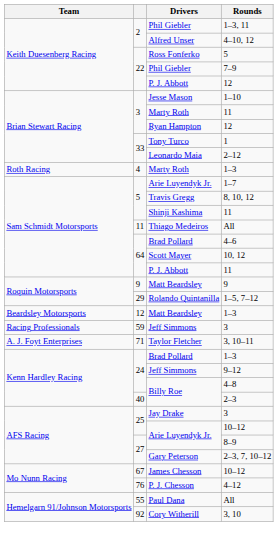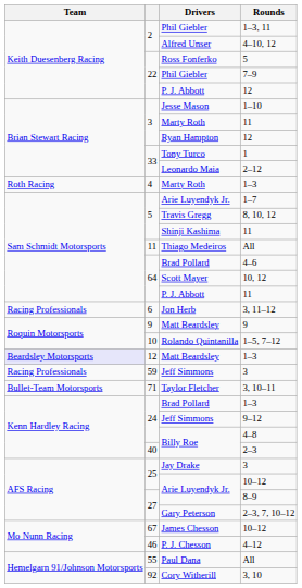+ row: Racing Professionals | 6 | Jon Herb | 3, 11–12
1–5, 7–12 | column 2: 29 -> 10
Matt Beardsley / 1–3 | Team: no background -> lavender background
3, 10–11 | Team: A. J. Foyt Enterprises -> Bullet-Team Motorsports
4–12 | column 2: 76 -> 46
